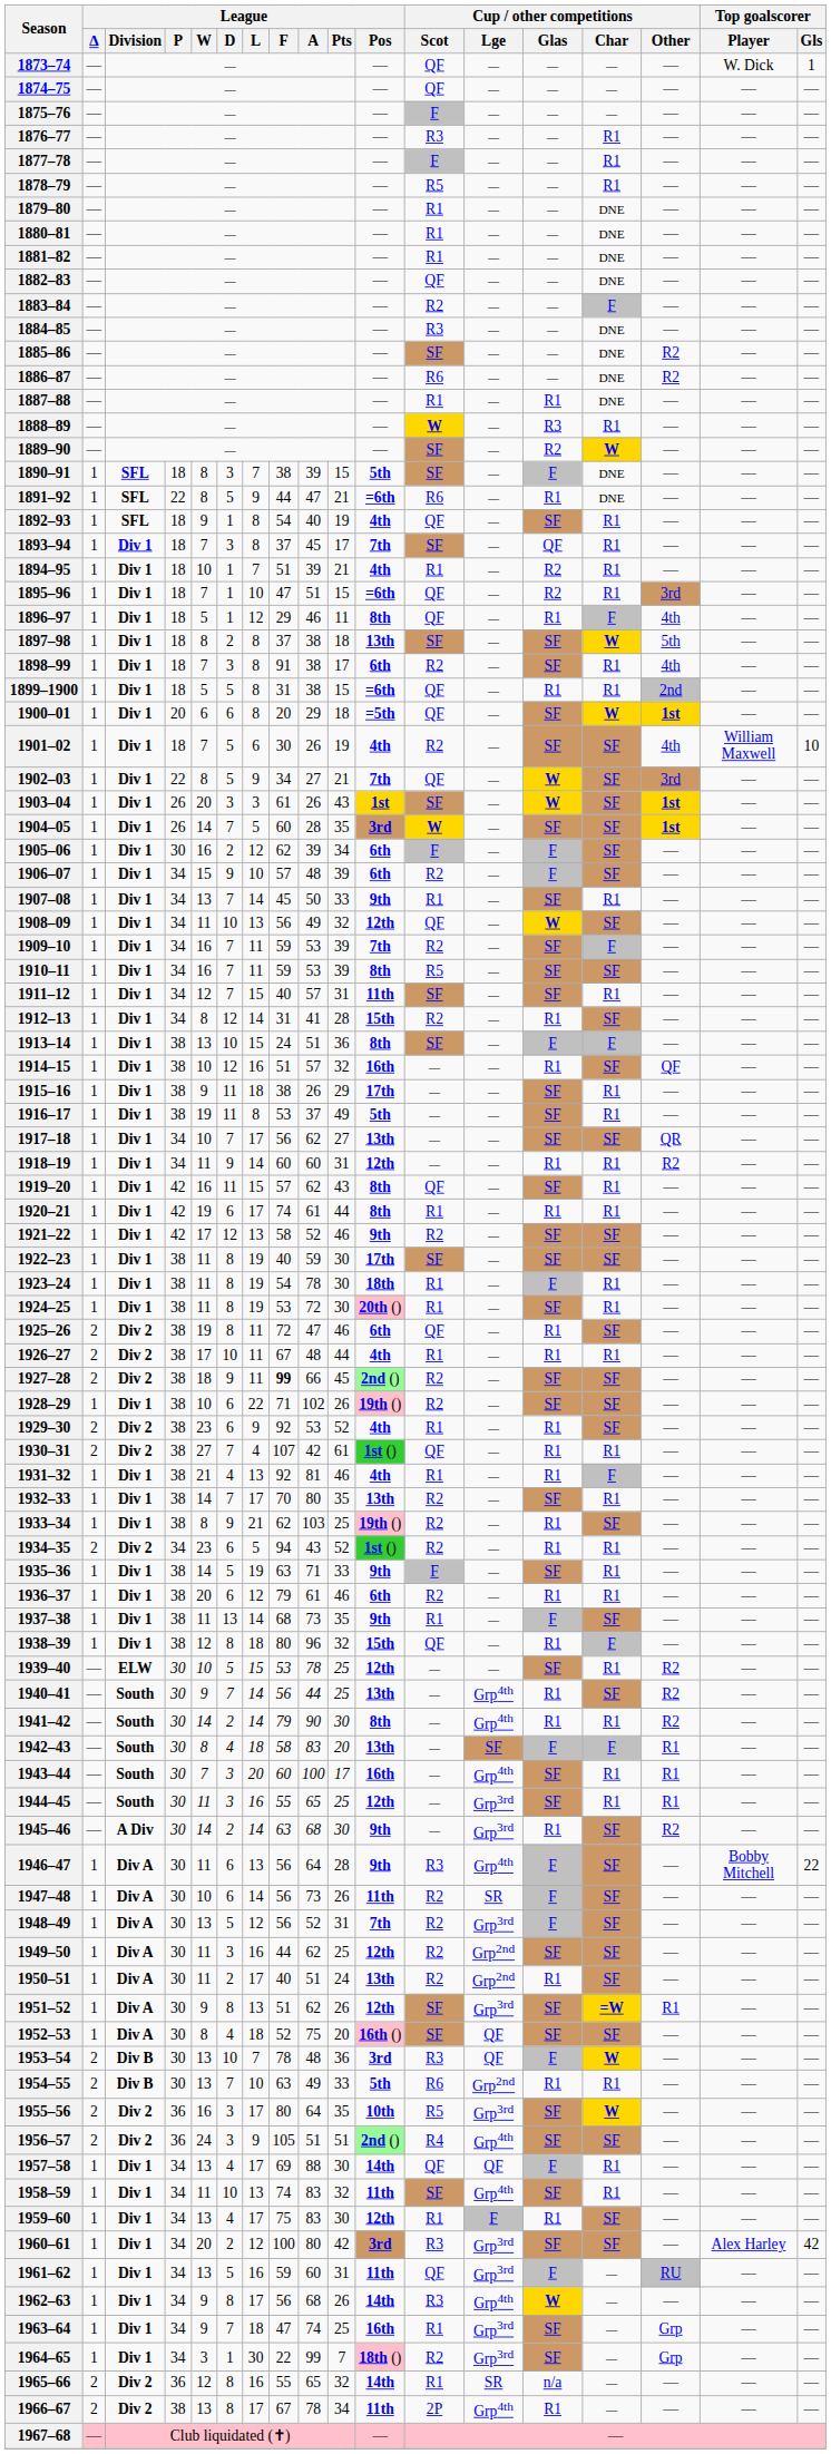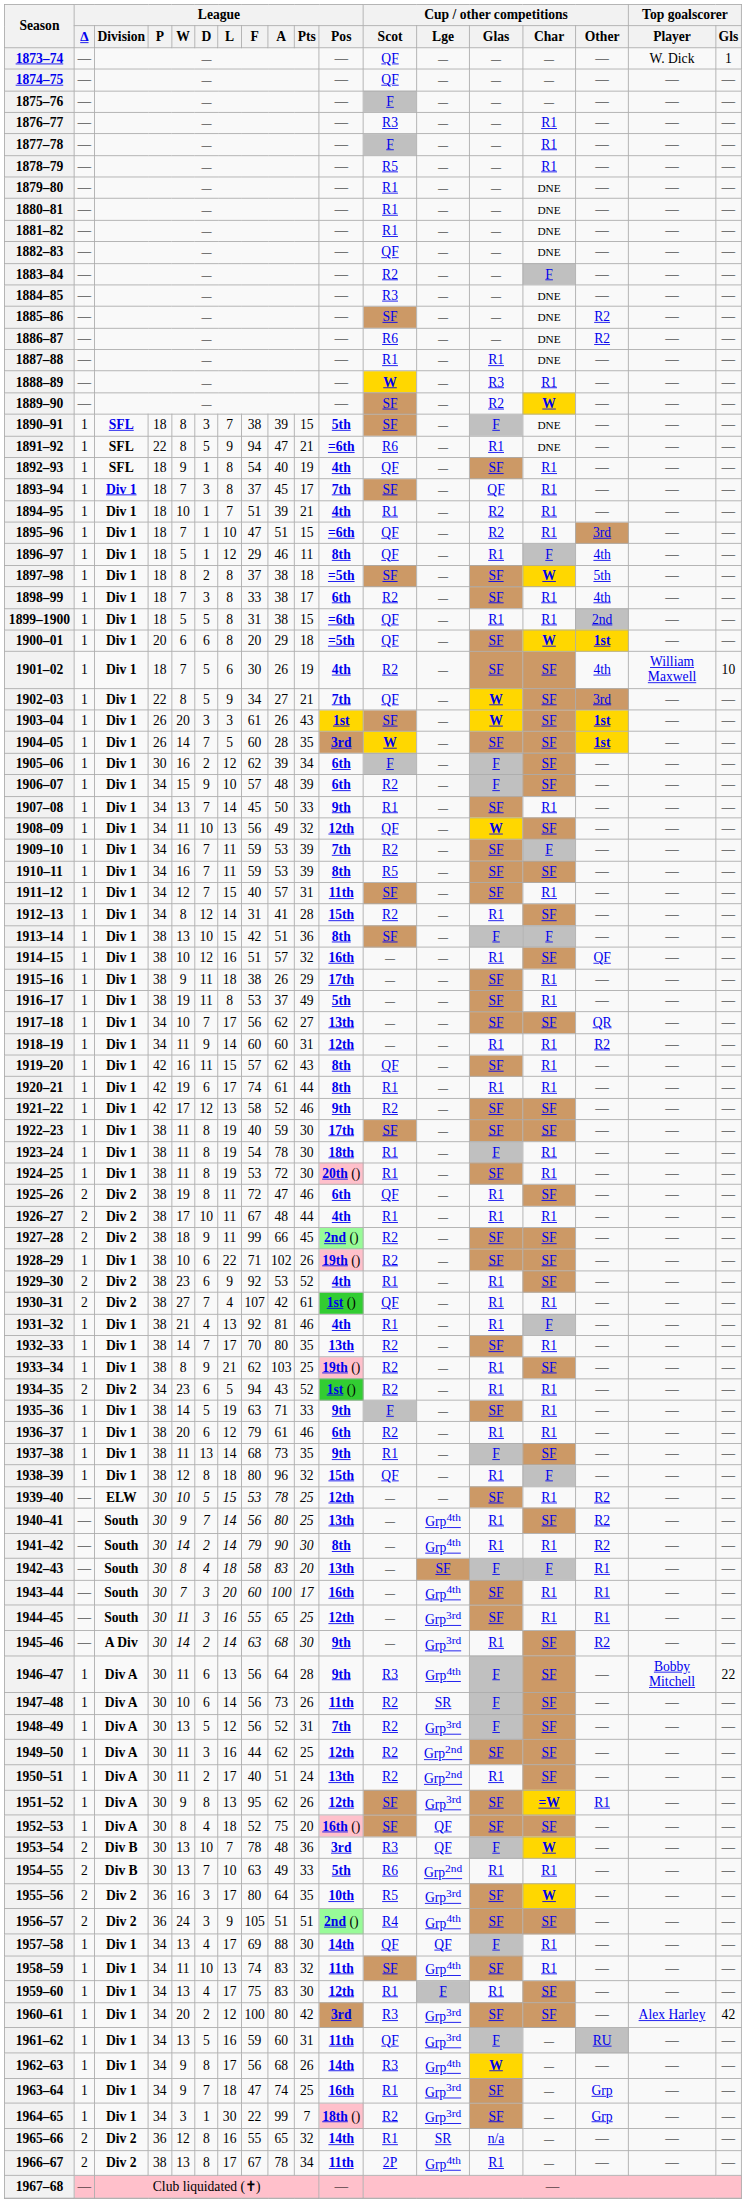1891–92 | League / F: 44 -> 94
1897–98 | League / Pos: 13th -> =5th
1898–99 | League / F: 91 -> 33
1913–14 | League / F: 24 -> 42
1927–28 | League / F: bold -> normal
1940–41 | League / A: 44 -> 80
1951–52 | League / F: 51 -> 95
